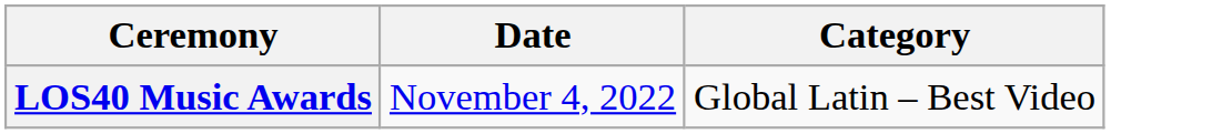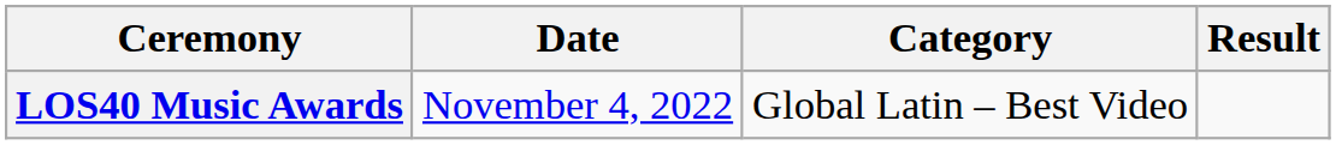+ column: Result
